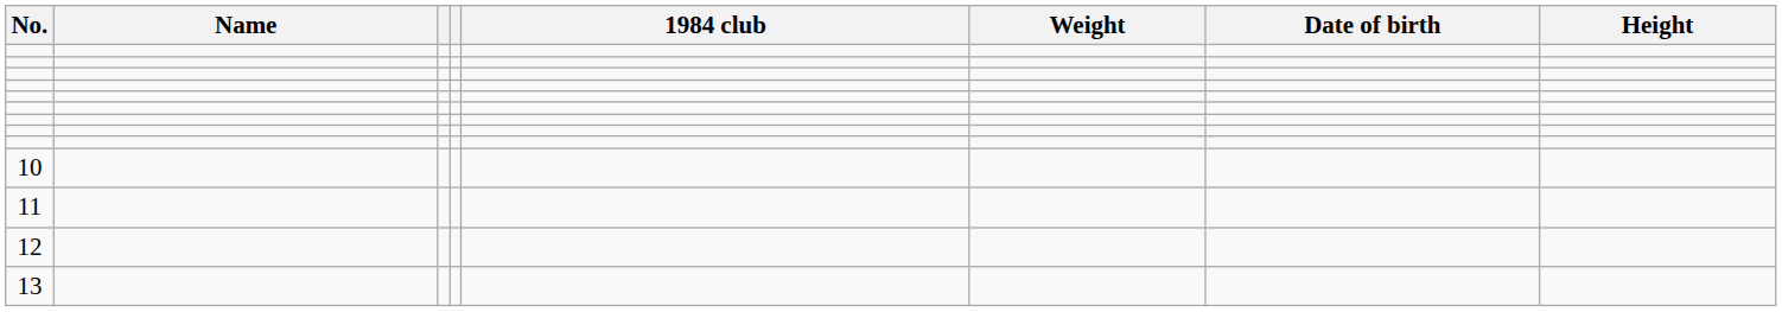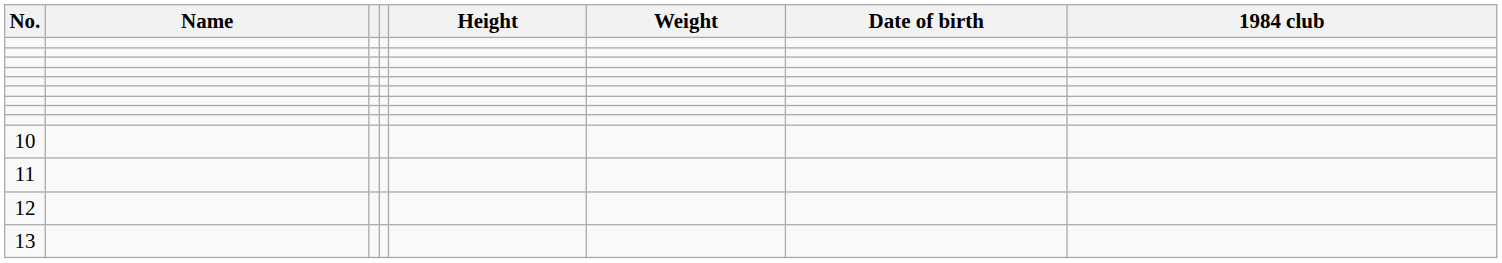columns swapped: Height <-> 1984 club
